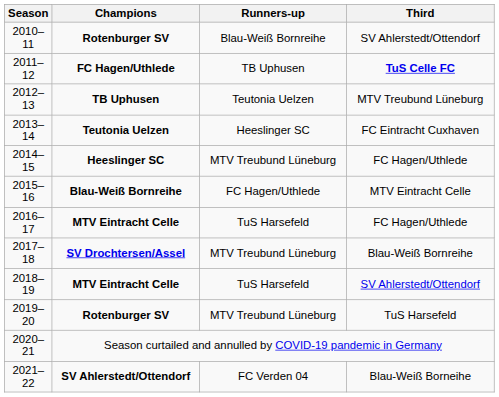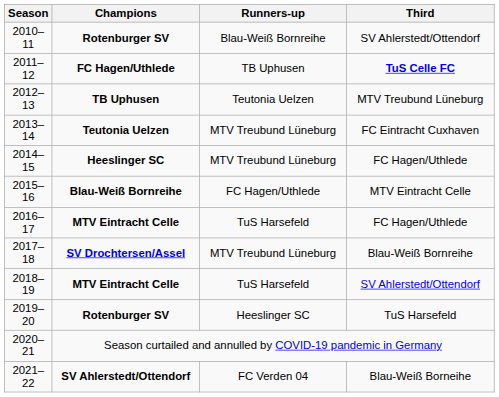2013–14 | Runners-up: Heeslinger SC -> MTV Treubund Lüneburg
2019–20 | Runners-up: MTV Treubund Lüneburg -> Heeslinger SC
